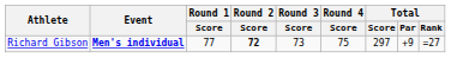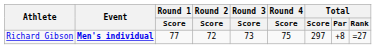Richard Gibson | Round 2 / Score: bold -> normal
Richard Gibson | Total / Par: +9 -> +8
